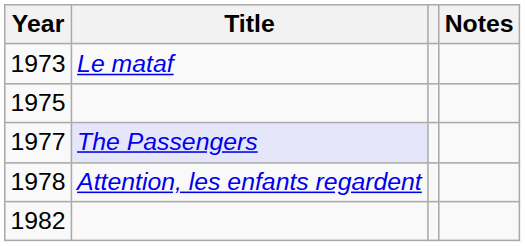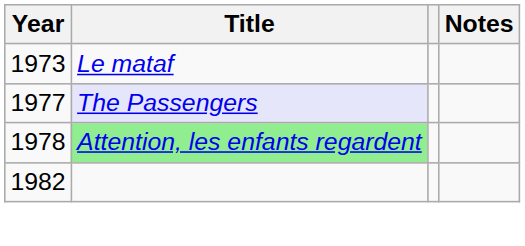- row: 1975
1978 | Title: no background -> lightgreen background
